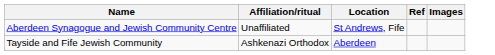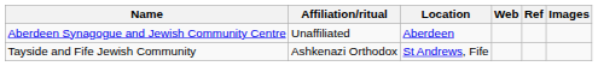+ column: Web
Aberdeen Synagogue and Jewish Community Centre | Location: St Andrews, Fife -> Aberdeen
Tayside and Fife Jewish Community | Location: Aberdeen -> St Andrews, Fife
